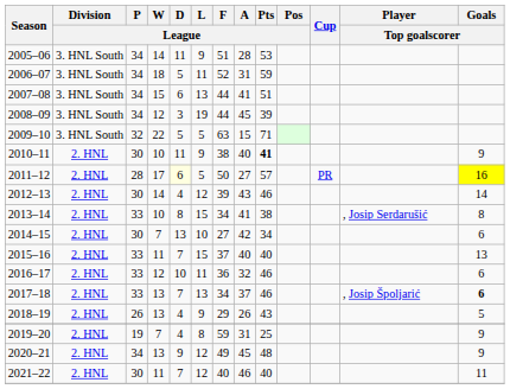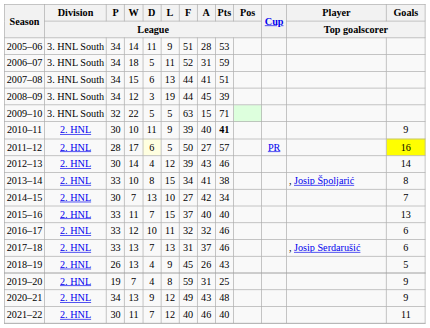2010–11 | F / League: 38 -> 39
2013–14 | Player / Top goalscorer: , Josip Serdarušić -> , Josip Špoljarić
2014–15 | Goals / Top goalscorer: 6 -> 7
2016–17 | F / League: 36 -> 32
2017–18 | F / League: 34 -> 31
2017–18 | Player / Top goalscorer: , Josip Špoljarić -> , Josip Serdarušić
2017–18 | Goals / Top goalscorer: bold -> normal
2018–19 | F / League: 29 -> 45
2020–21 | A / League: 45 -> 43
